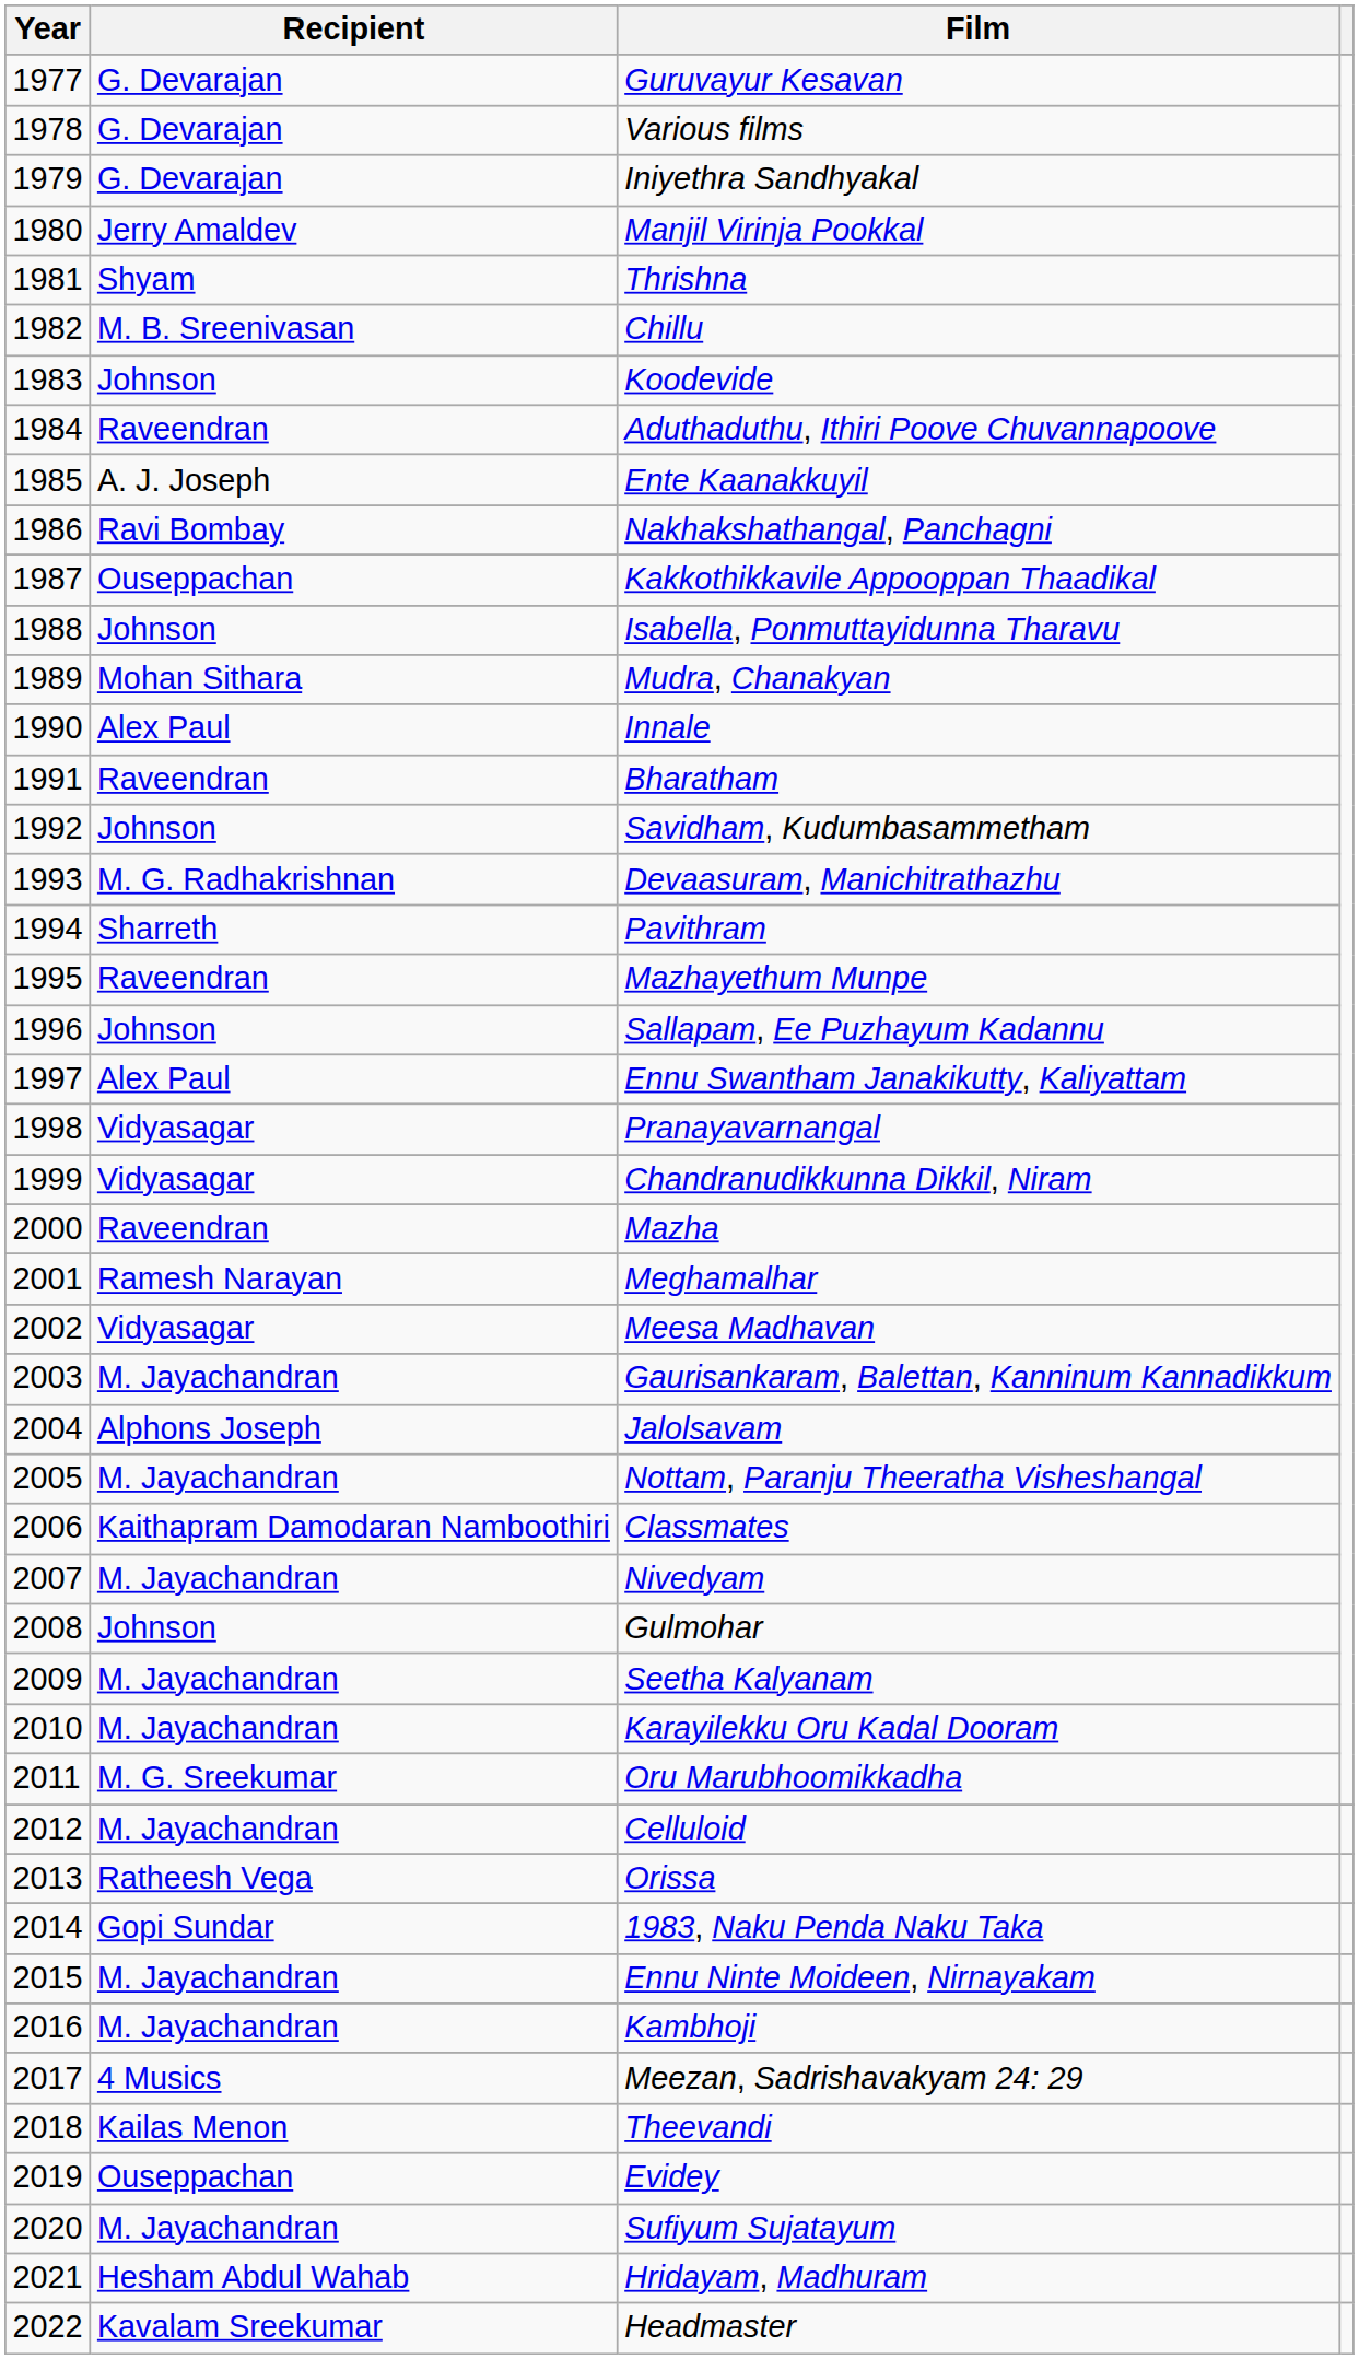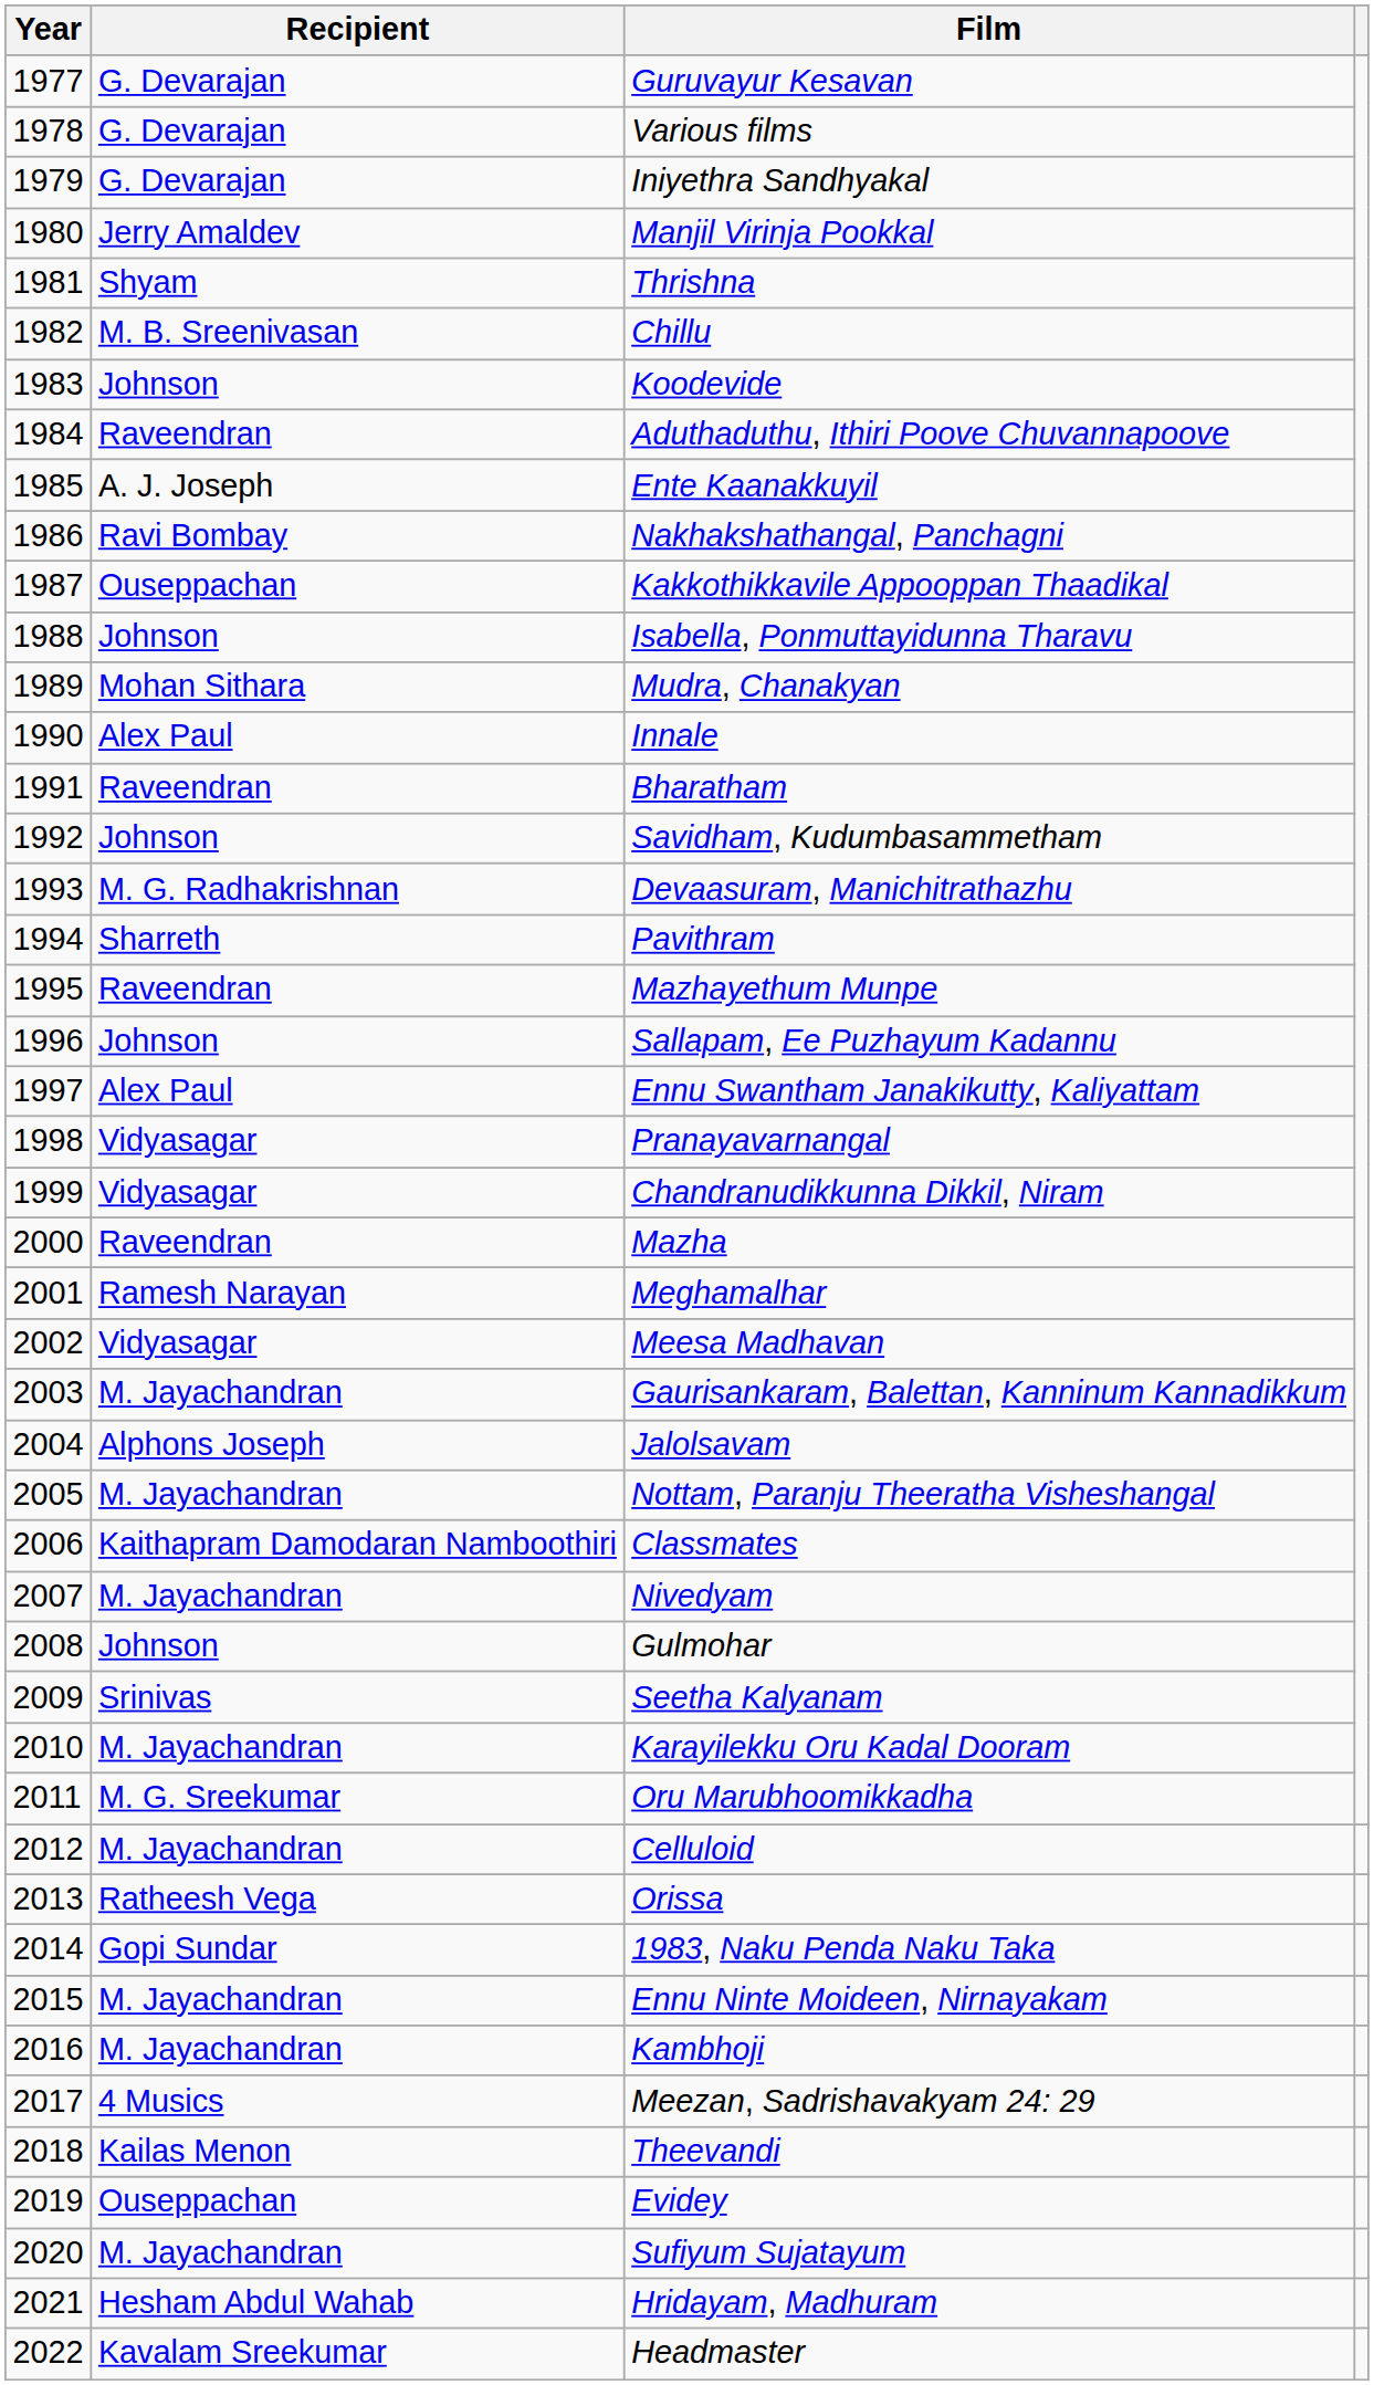Seetha Kalyanam | Recipient: M. Jayachandran -> Srinivas
